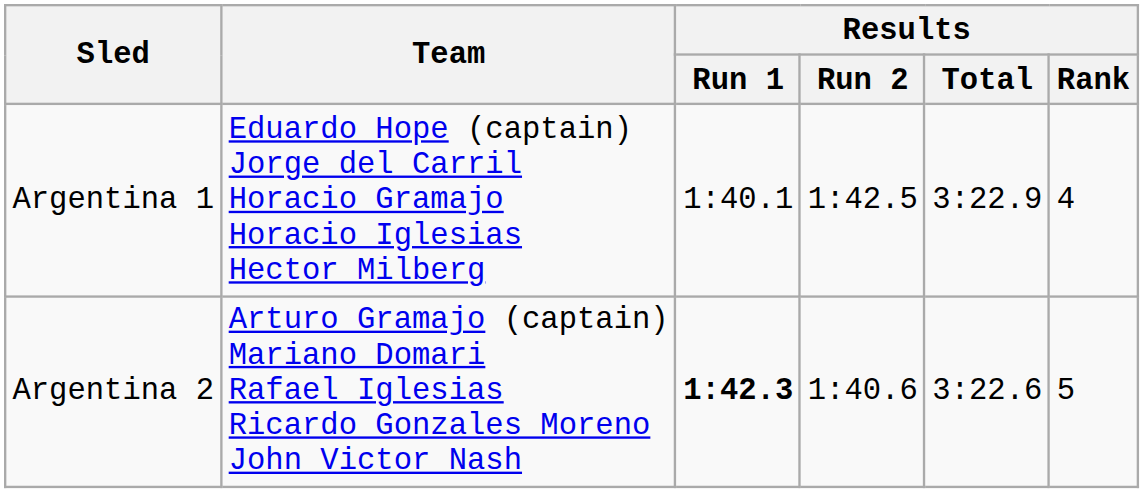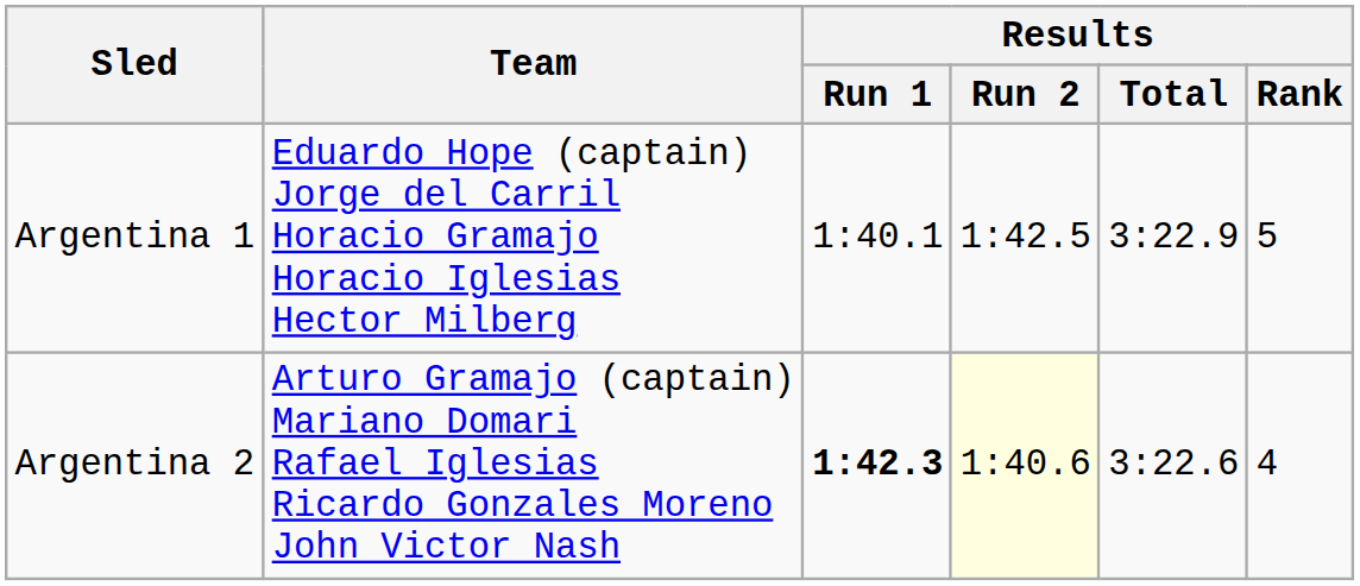Argentina 1 | Results / Rank: 4 -> 5
Argentina 2 | Results / Run 2: no background -> lightyellow background
Argentina 2 | Results / Rank: 5 -> 4
